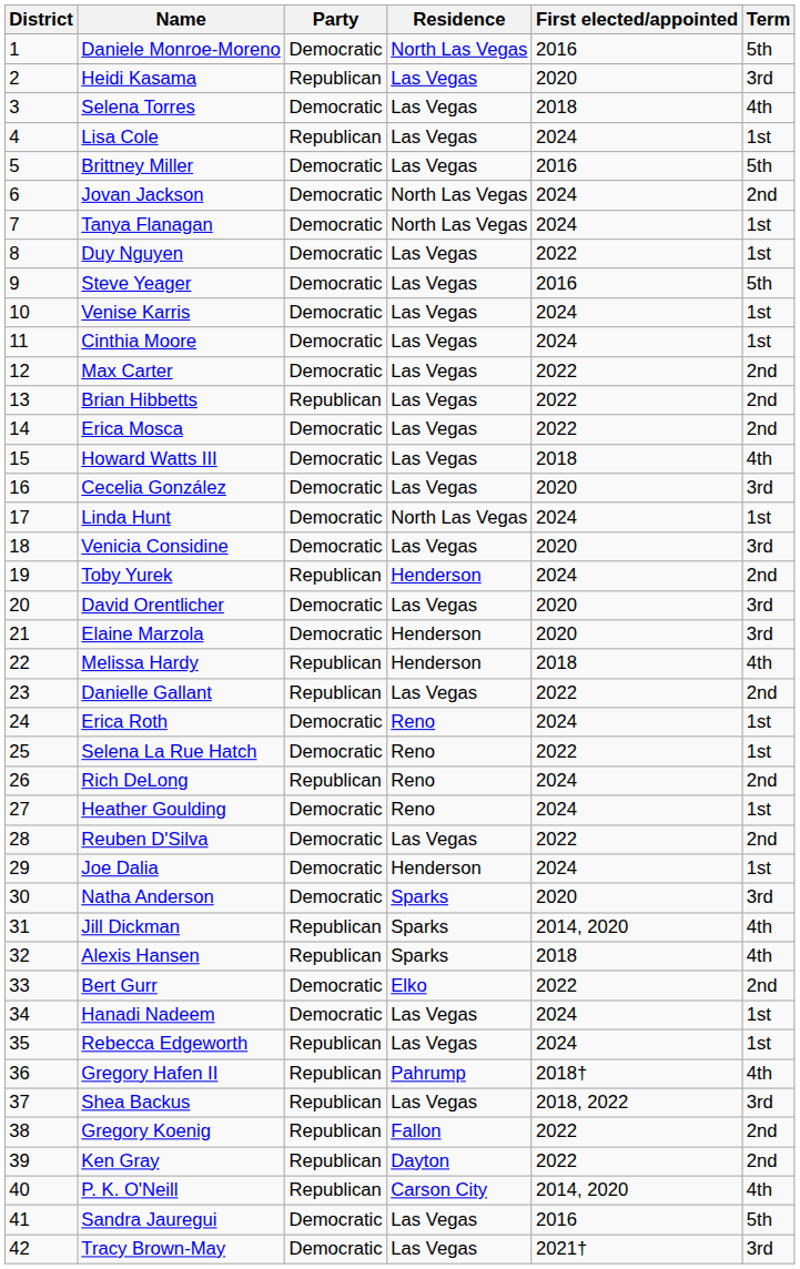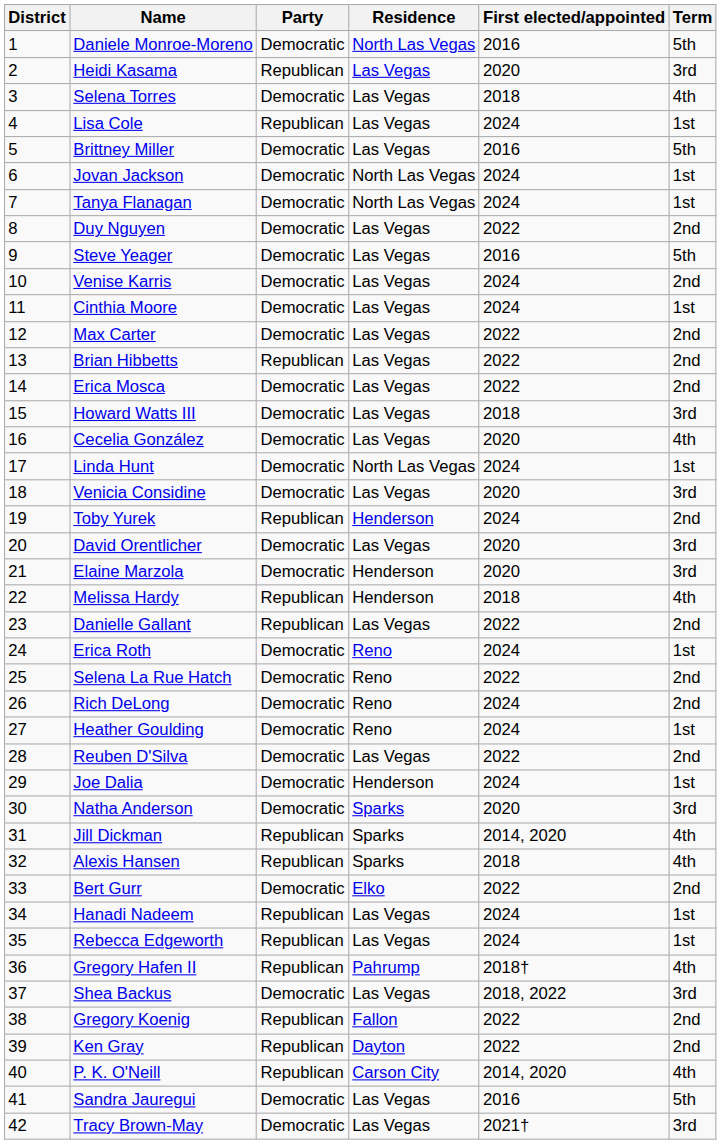Jovan Jackson | Term: 2nd -> 1st
Duy Nguyen | Term: 1st -> 2nd
Venise Karris | Term: 1st -> 2nd
Howard Watts III | Term: 4th -> 3rd
Cecelia González | Term: 3rd -> 4th
Selena La Rue Hatch | Term: 1st -> 2nd
Rich DeLong | Party: Republican -> Democratic
Hanadi Nadeem | Party: Democratic -> Republican
Shea Backus | Party: Republican -> Democratic
